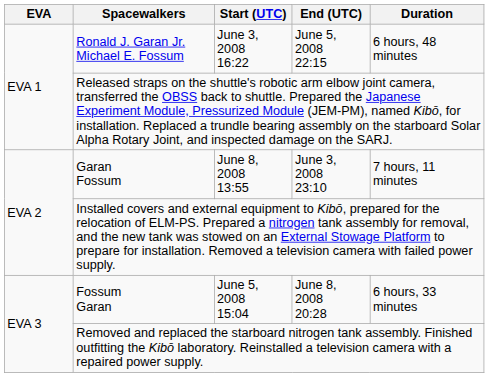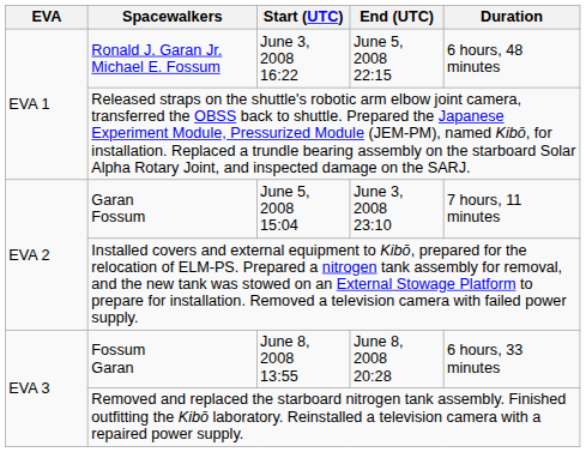Garan Fossum | Start (UTC): June 8, 2008 13:55 -> June 5, 2008 15:04
Fossum Garan | Start (UTC): June 5, 2008 15:04 -> June 8, 2008 13:55
